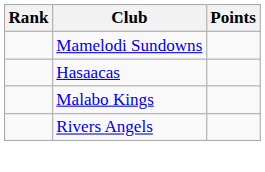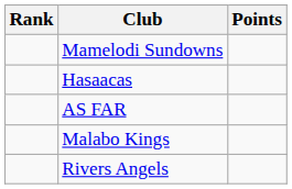+ row: AS FAR
